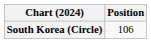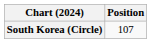South Korea (Circle) | Position: 106 -> 107
